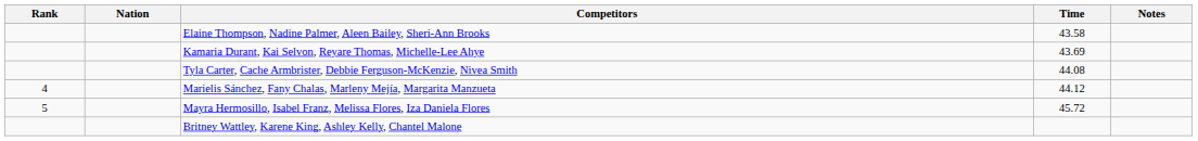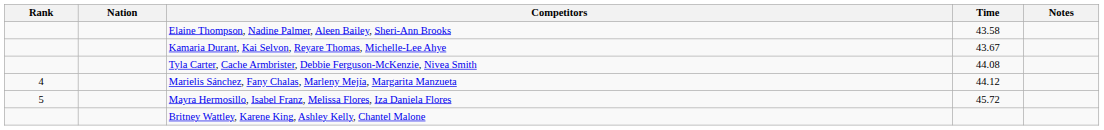Kamaria Durant, Kai Selvon, Reyare Thomas, Michelle-Lee Ahye | Time: 43.69 -> 43.67
